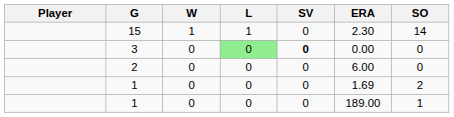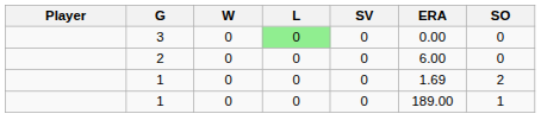- row: 15 | 1 | 1 | 0 | 2.30 | 14
3 | SV: bold -> normal
